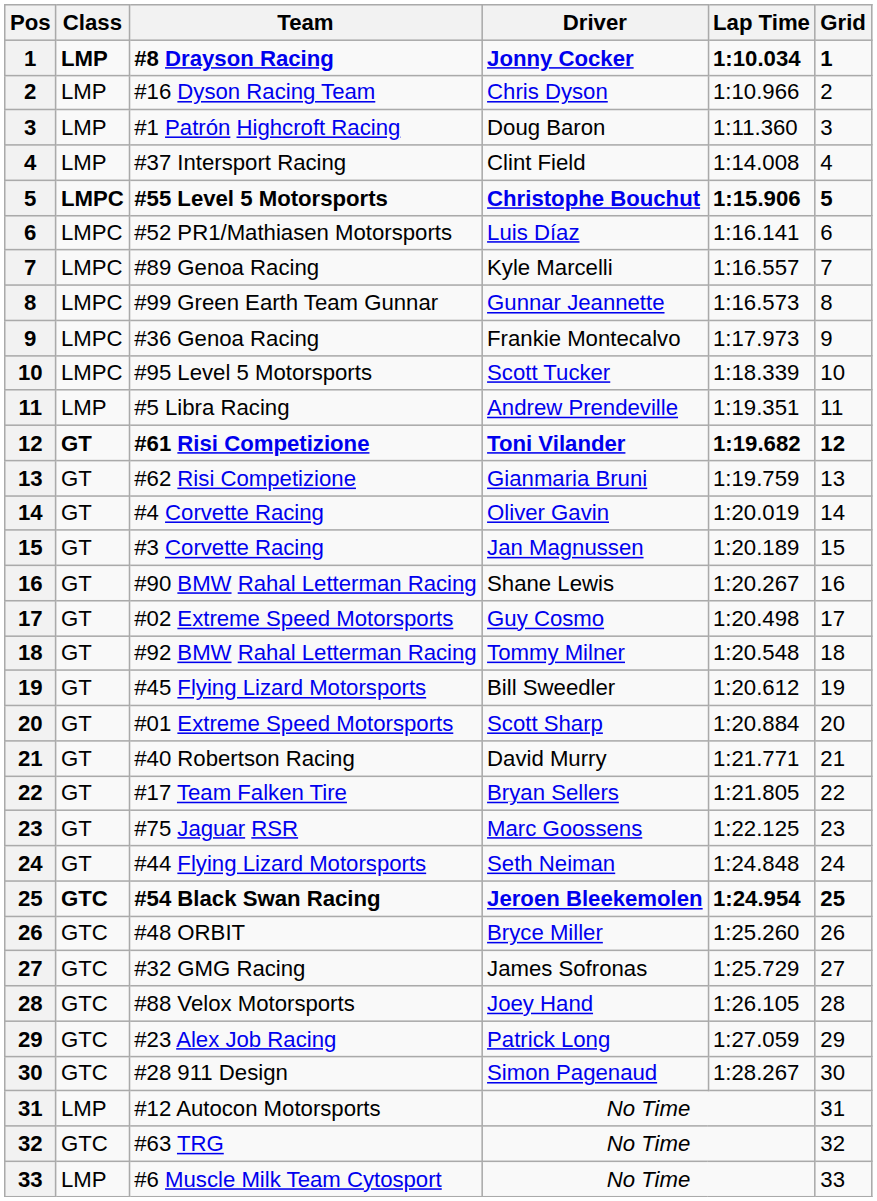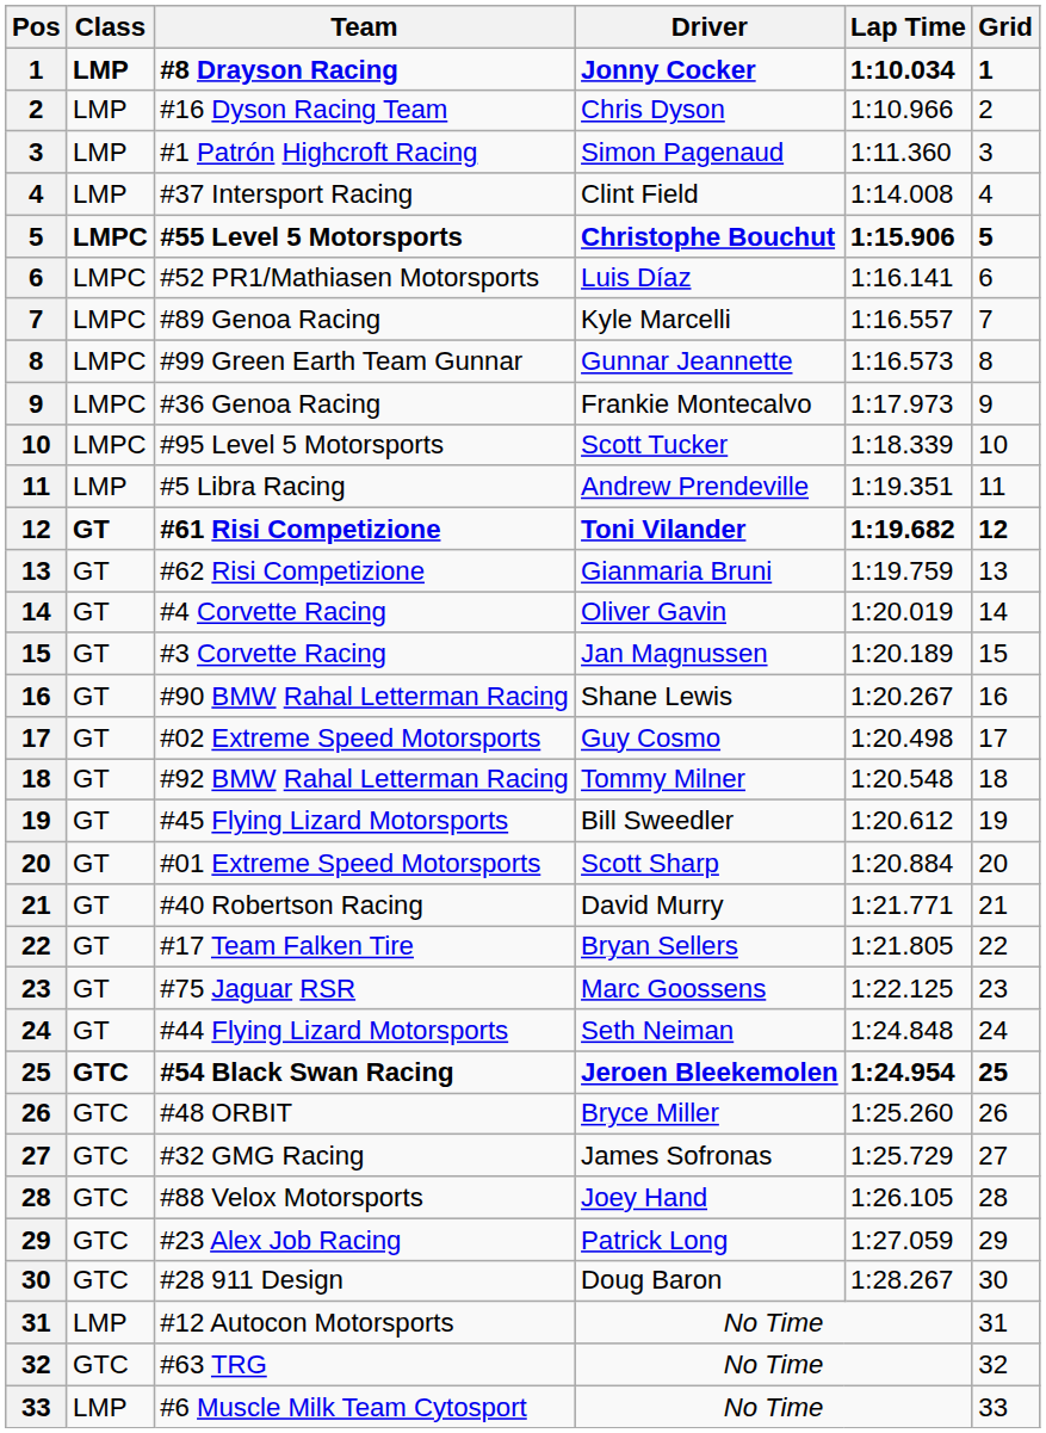#1 Patrón Highcroft Racing | Driver: Doug Baron -> Simon Pagenaud
#28 911 Design | Driver: Simon Pagenaud -> Doug Baron
